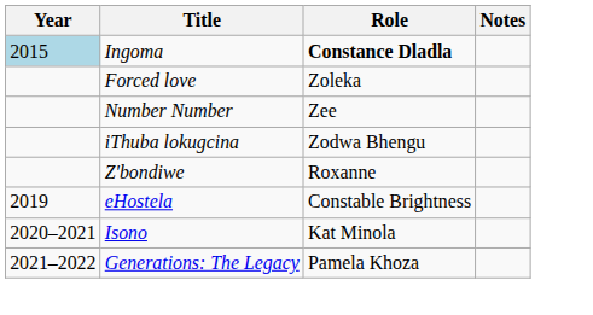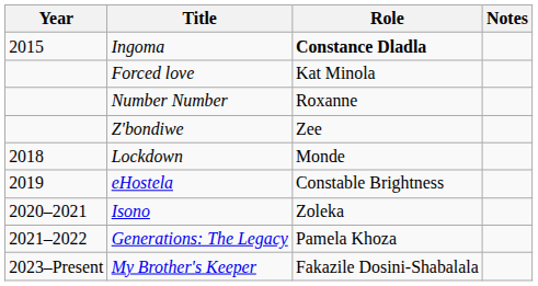Ingoma | Year: lightblue background -> no background
Forced love | Role: Zoleka -> Kat Minola
Number Number | Role: Zee -> Roxanne
- row: iThuba lokugcina | Zodwa Bhengu
Z'bondiwe | Role: Roxanne -> Zee
+ row: 2018 | Lockdown | Monde
Isono | Role: Kat Minola -> Zoleka
+ row: 2023–Present | My Brother's Keeper | Fakazile Dosini-Shabalala
